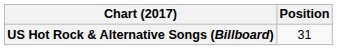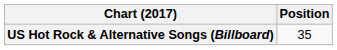US Hot Rock & Alternative Songs (Billboard) | Position: 31 -> 35
